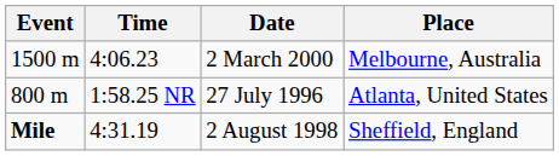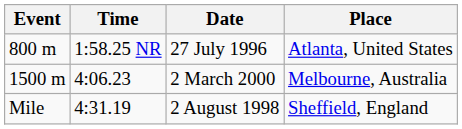rows swapped: 27 July 1996 <-> 2 March 2000
2 August 1998 | Event: bold -> normal
